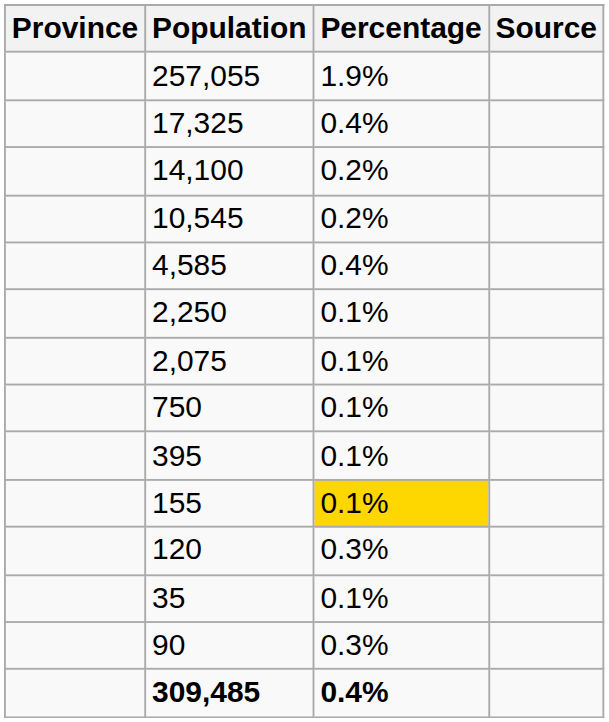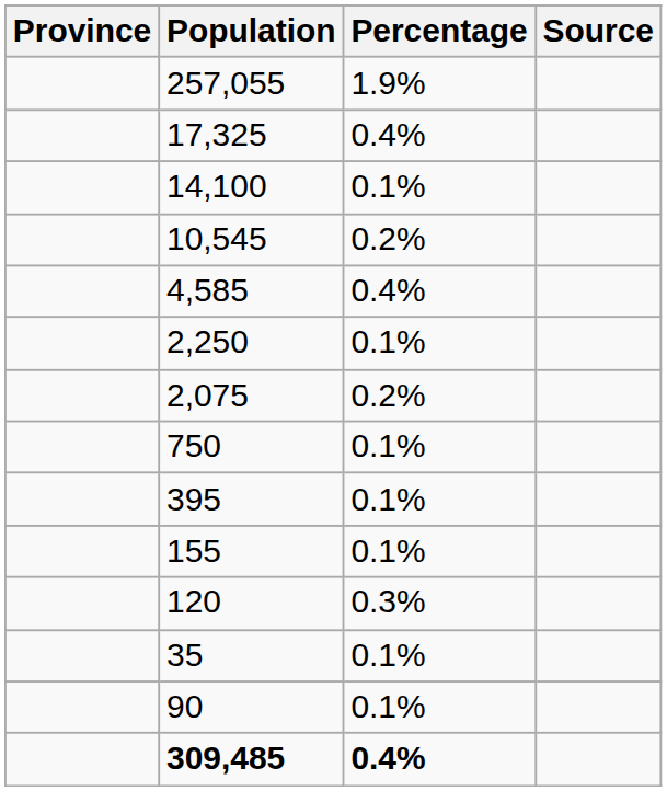14,100 | Percentage: 0.2% -> 0.1%
2,075 | Percentage: 0.1% -> 0.2%
155 | Percentage: gold background -> no background
90 | Percentage: 0.3% -> 0.1%
